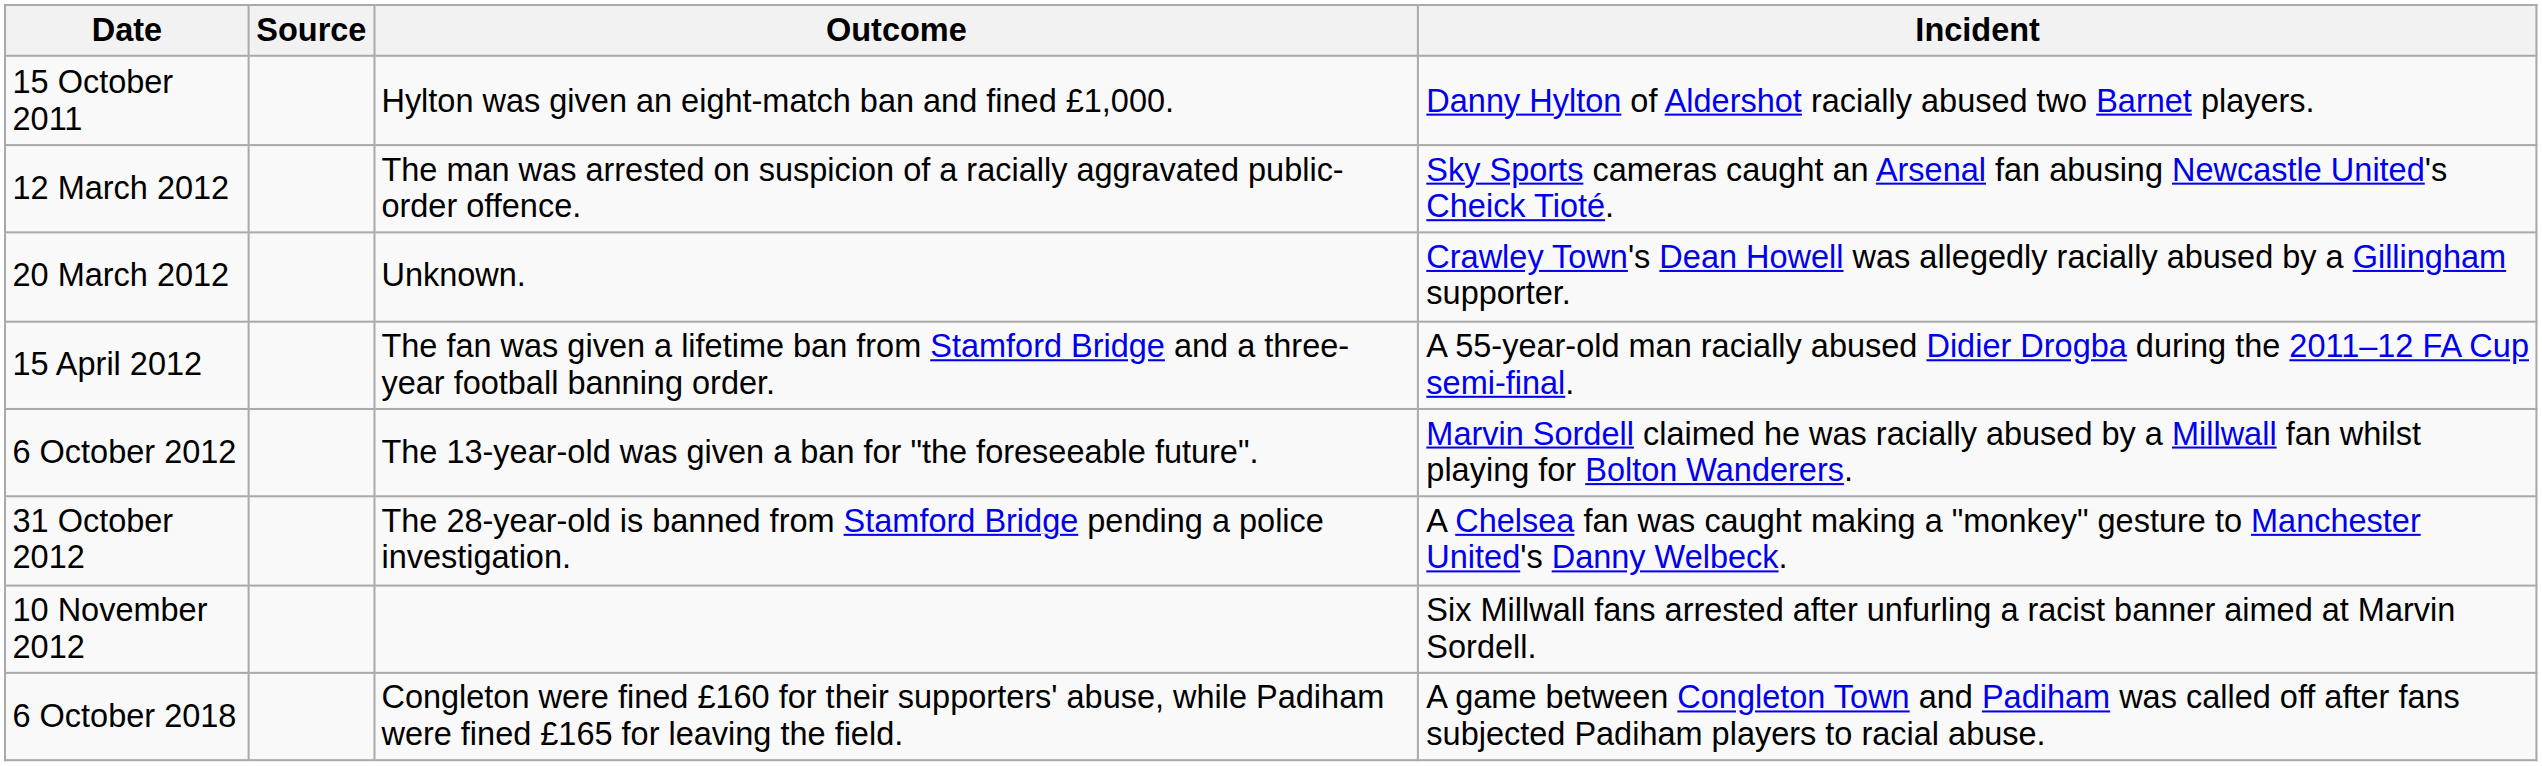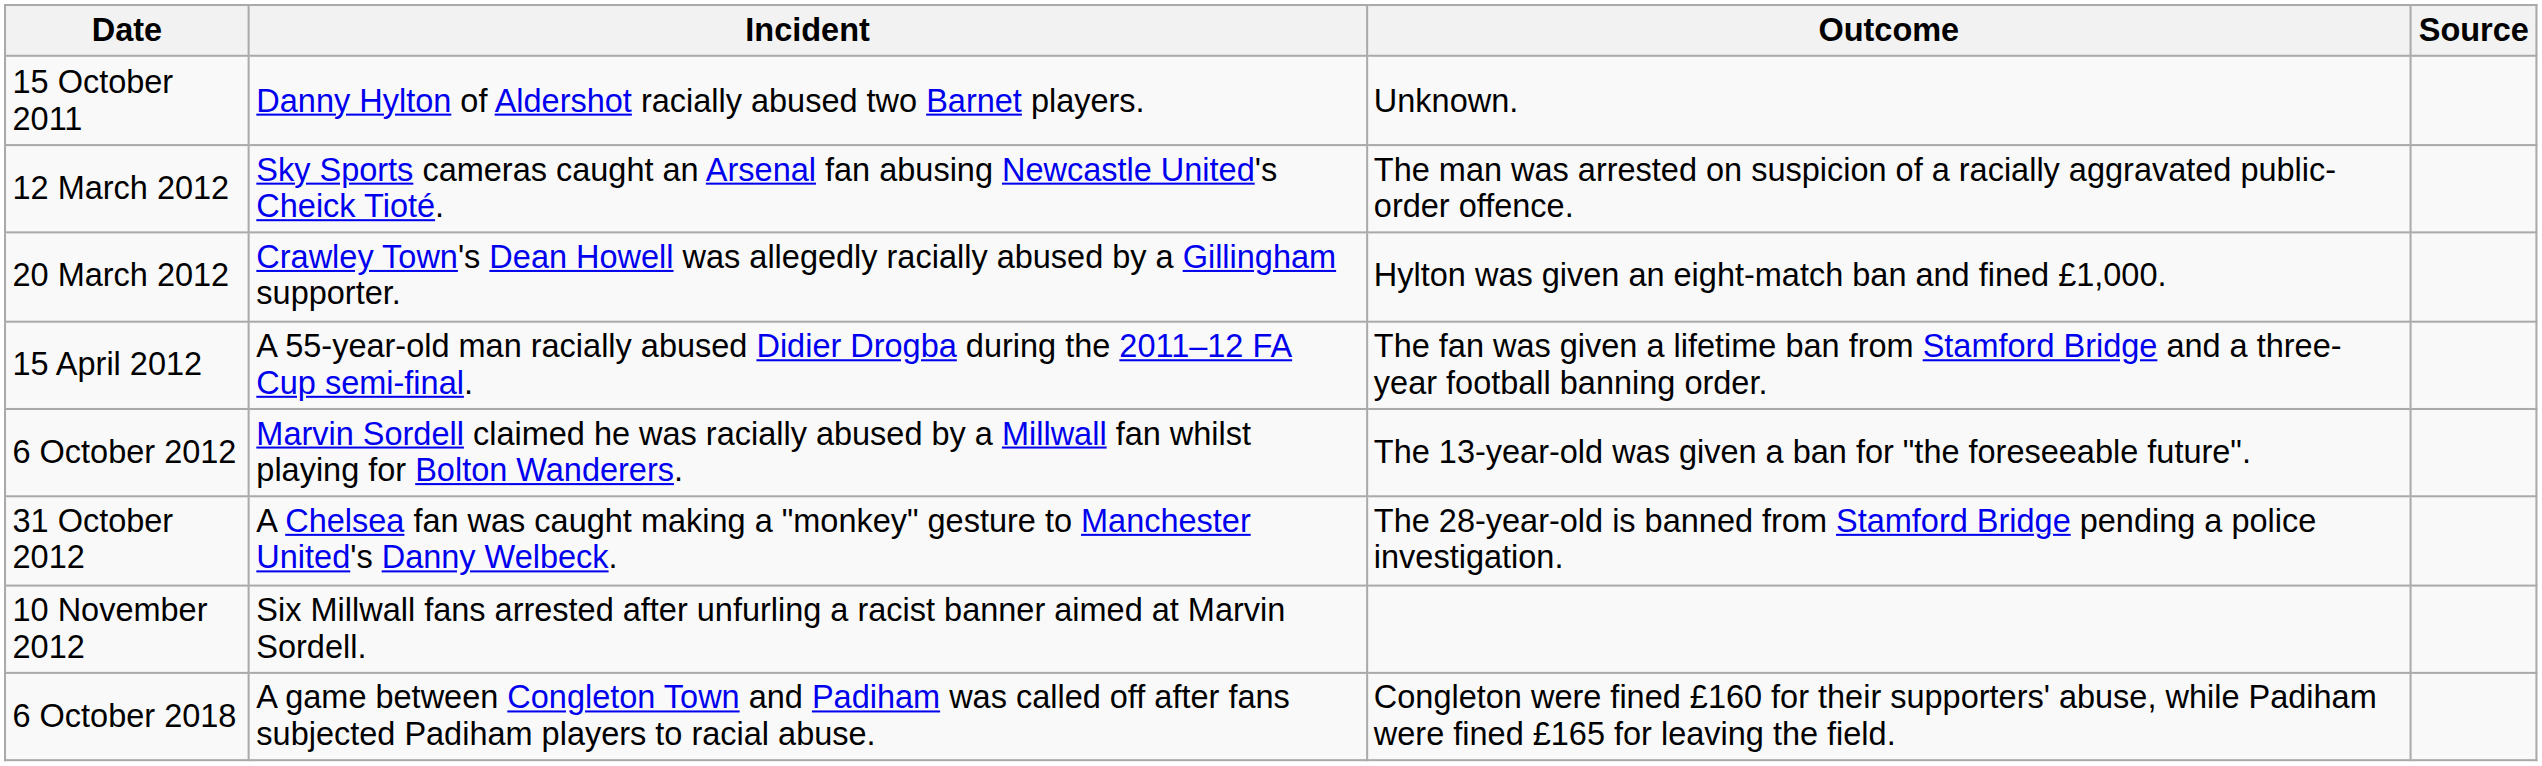columns swapped: Incident <-> Source
15 October 2011 | Outcome: Hylton was given an eight-match ban and fined £1,000. -> Unknown.
20 March 2012 | Outcome: Unknown. -> Hylton was given an eight-match ban and fined £1,000.
